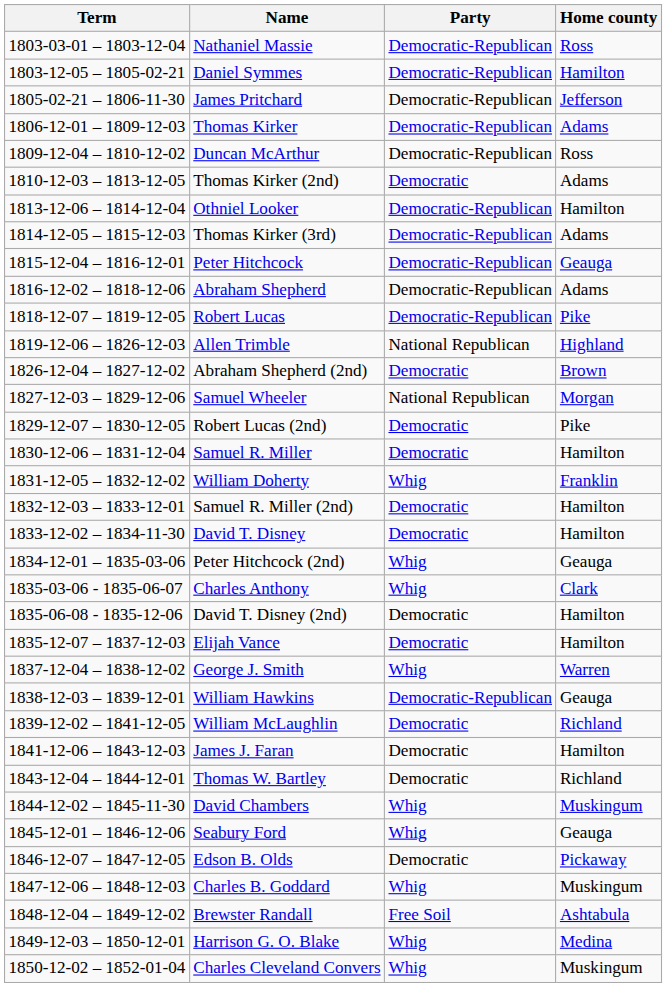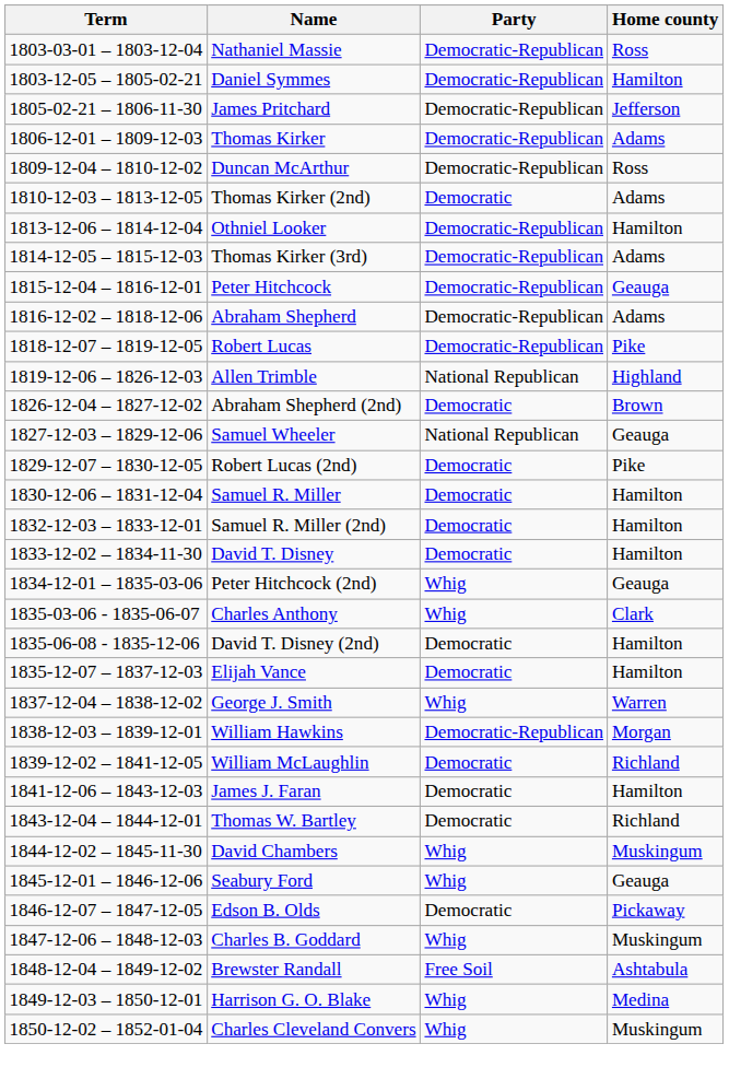Samuel Wheeler | Home county: Morgan -> Geauga
- row: 1831-12-05 – 1832-12-02 | William Doherty | Whig | Franklin
William Hawkins | Home county: Geauga -> Morgan
